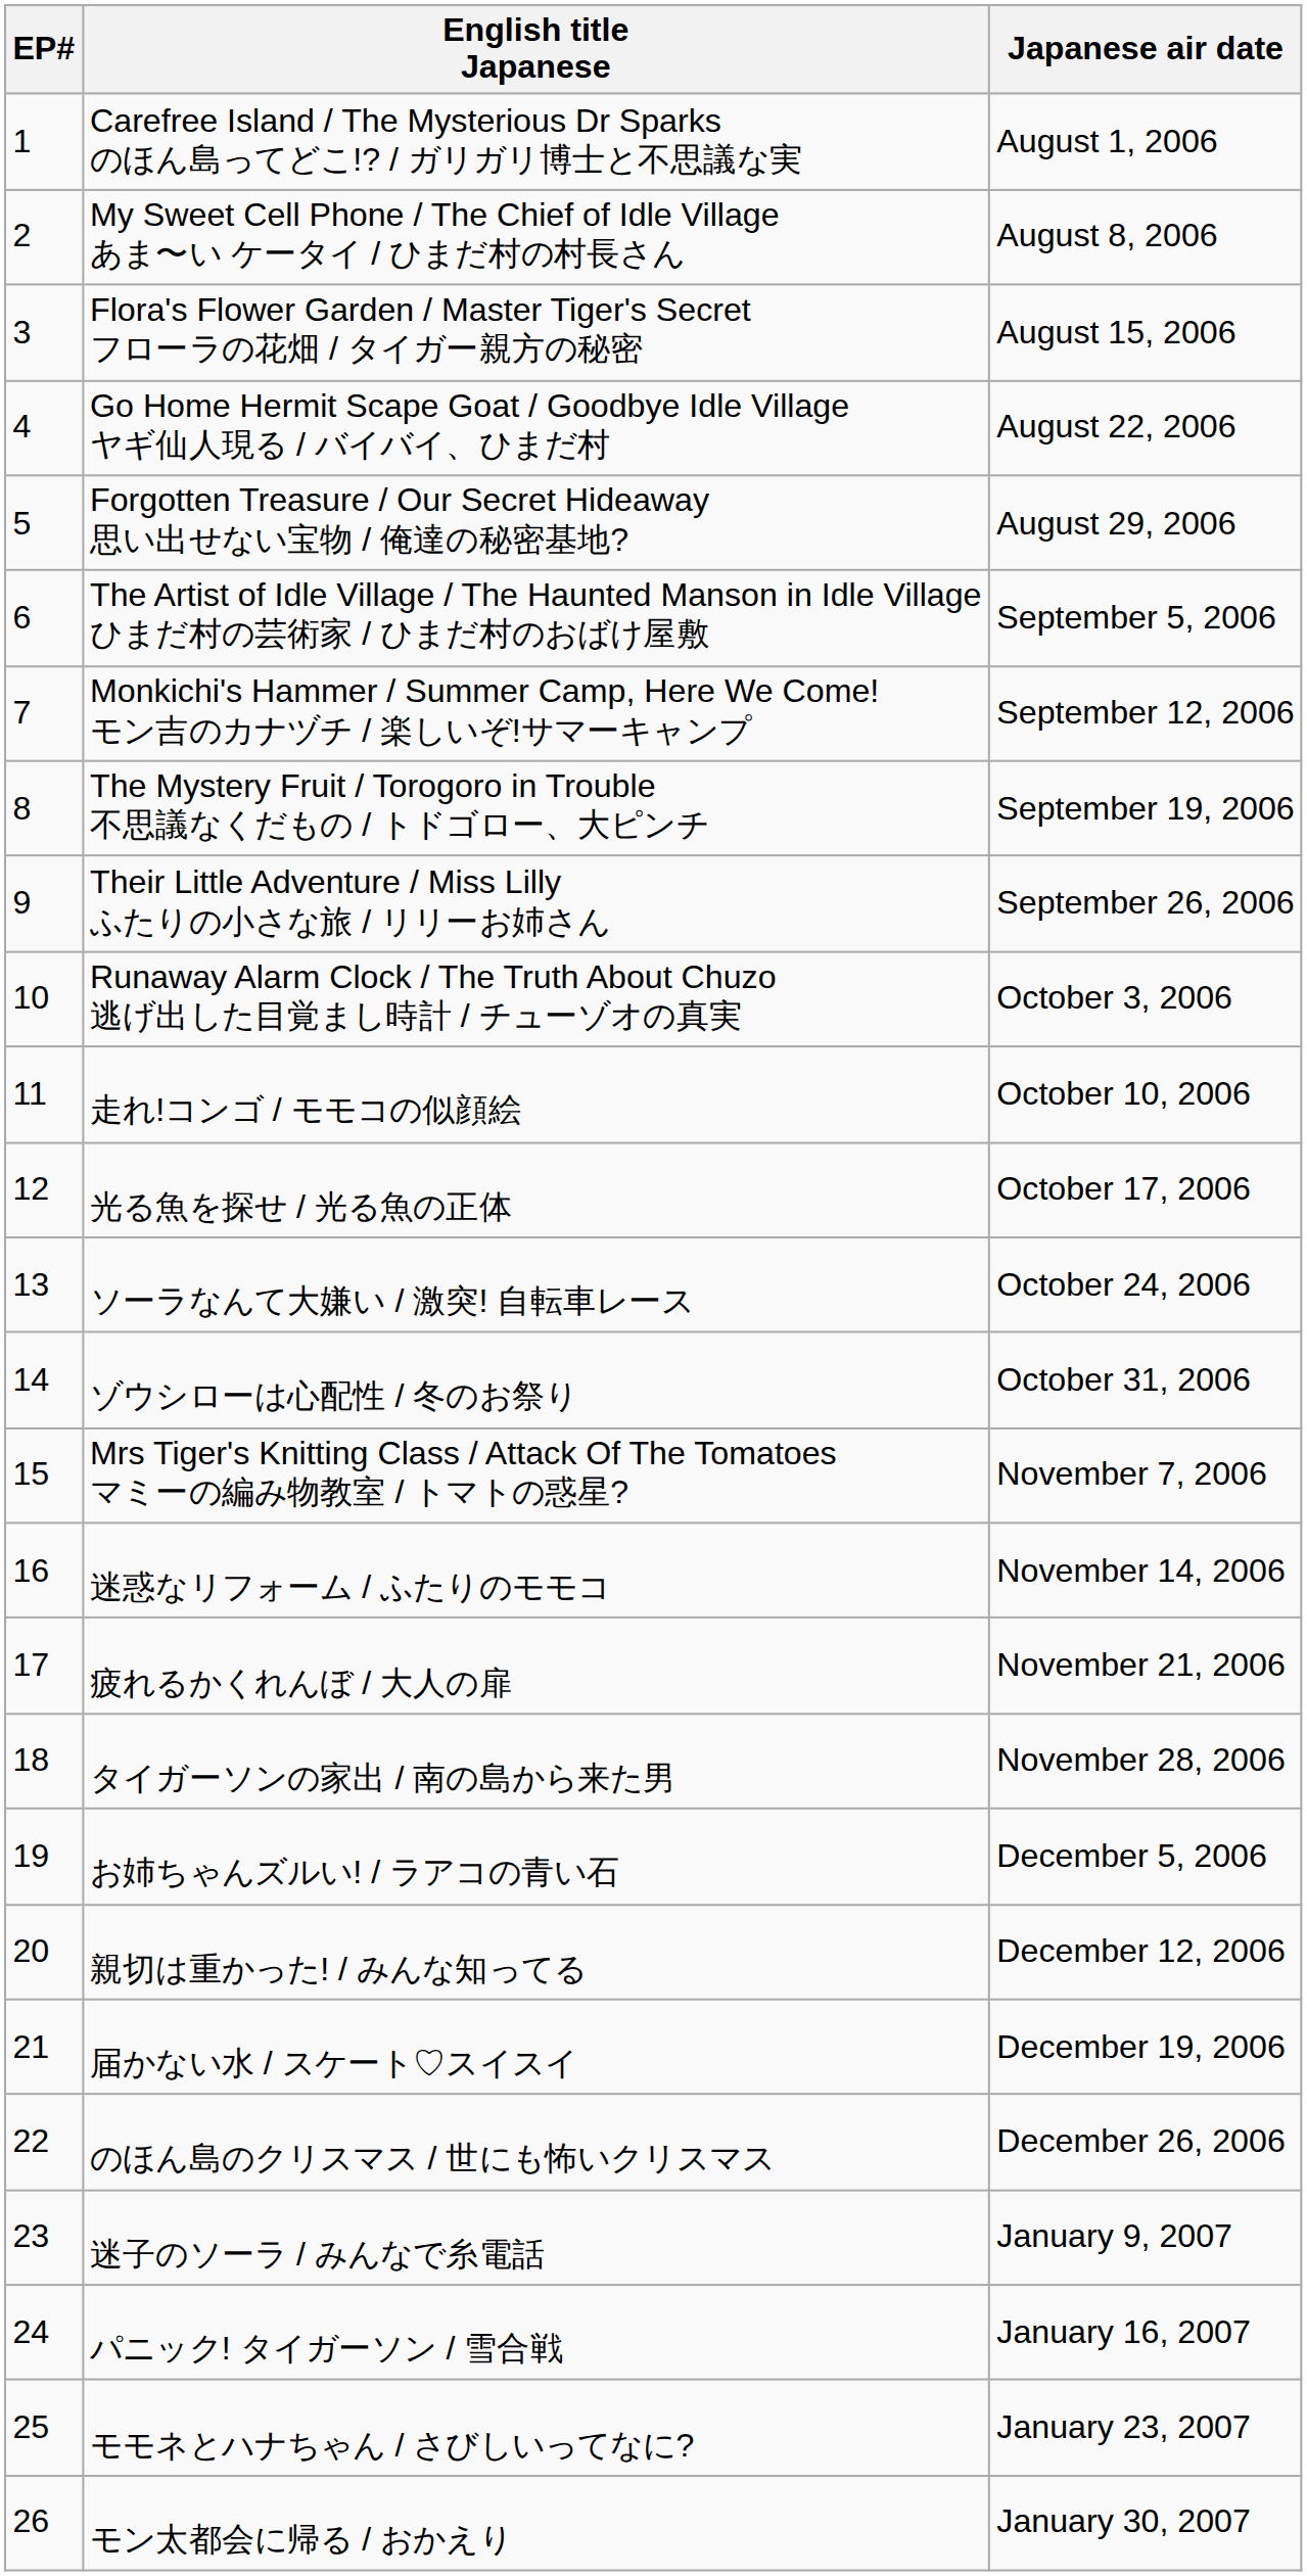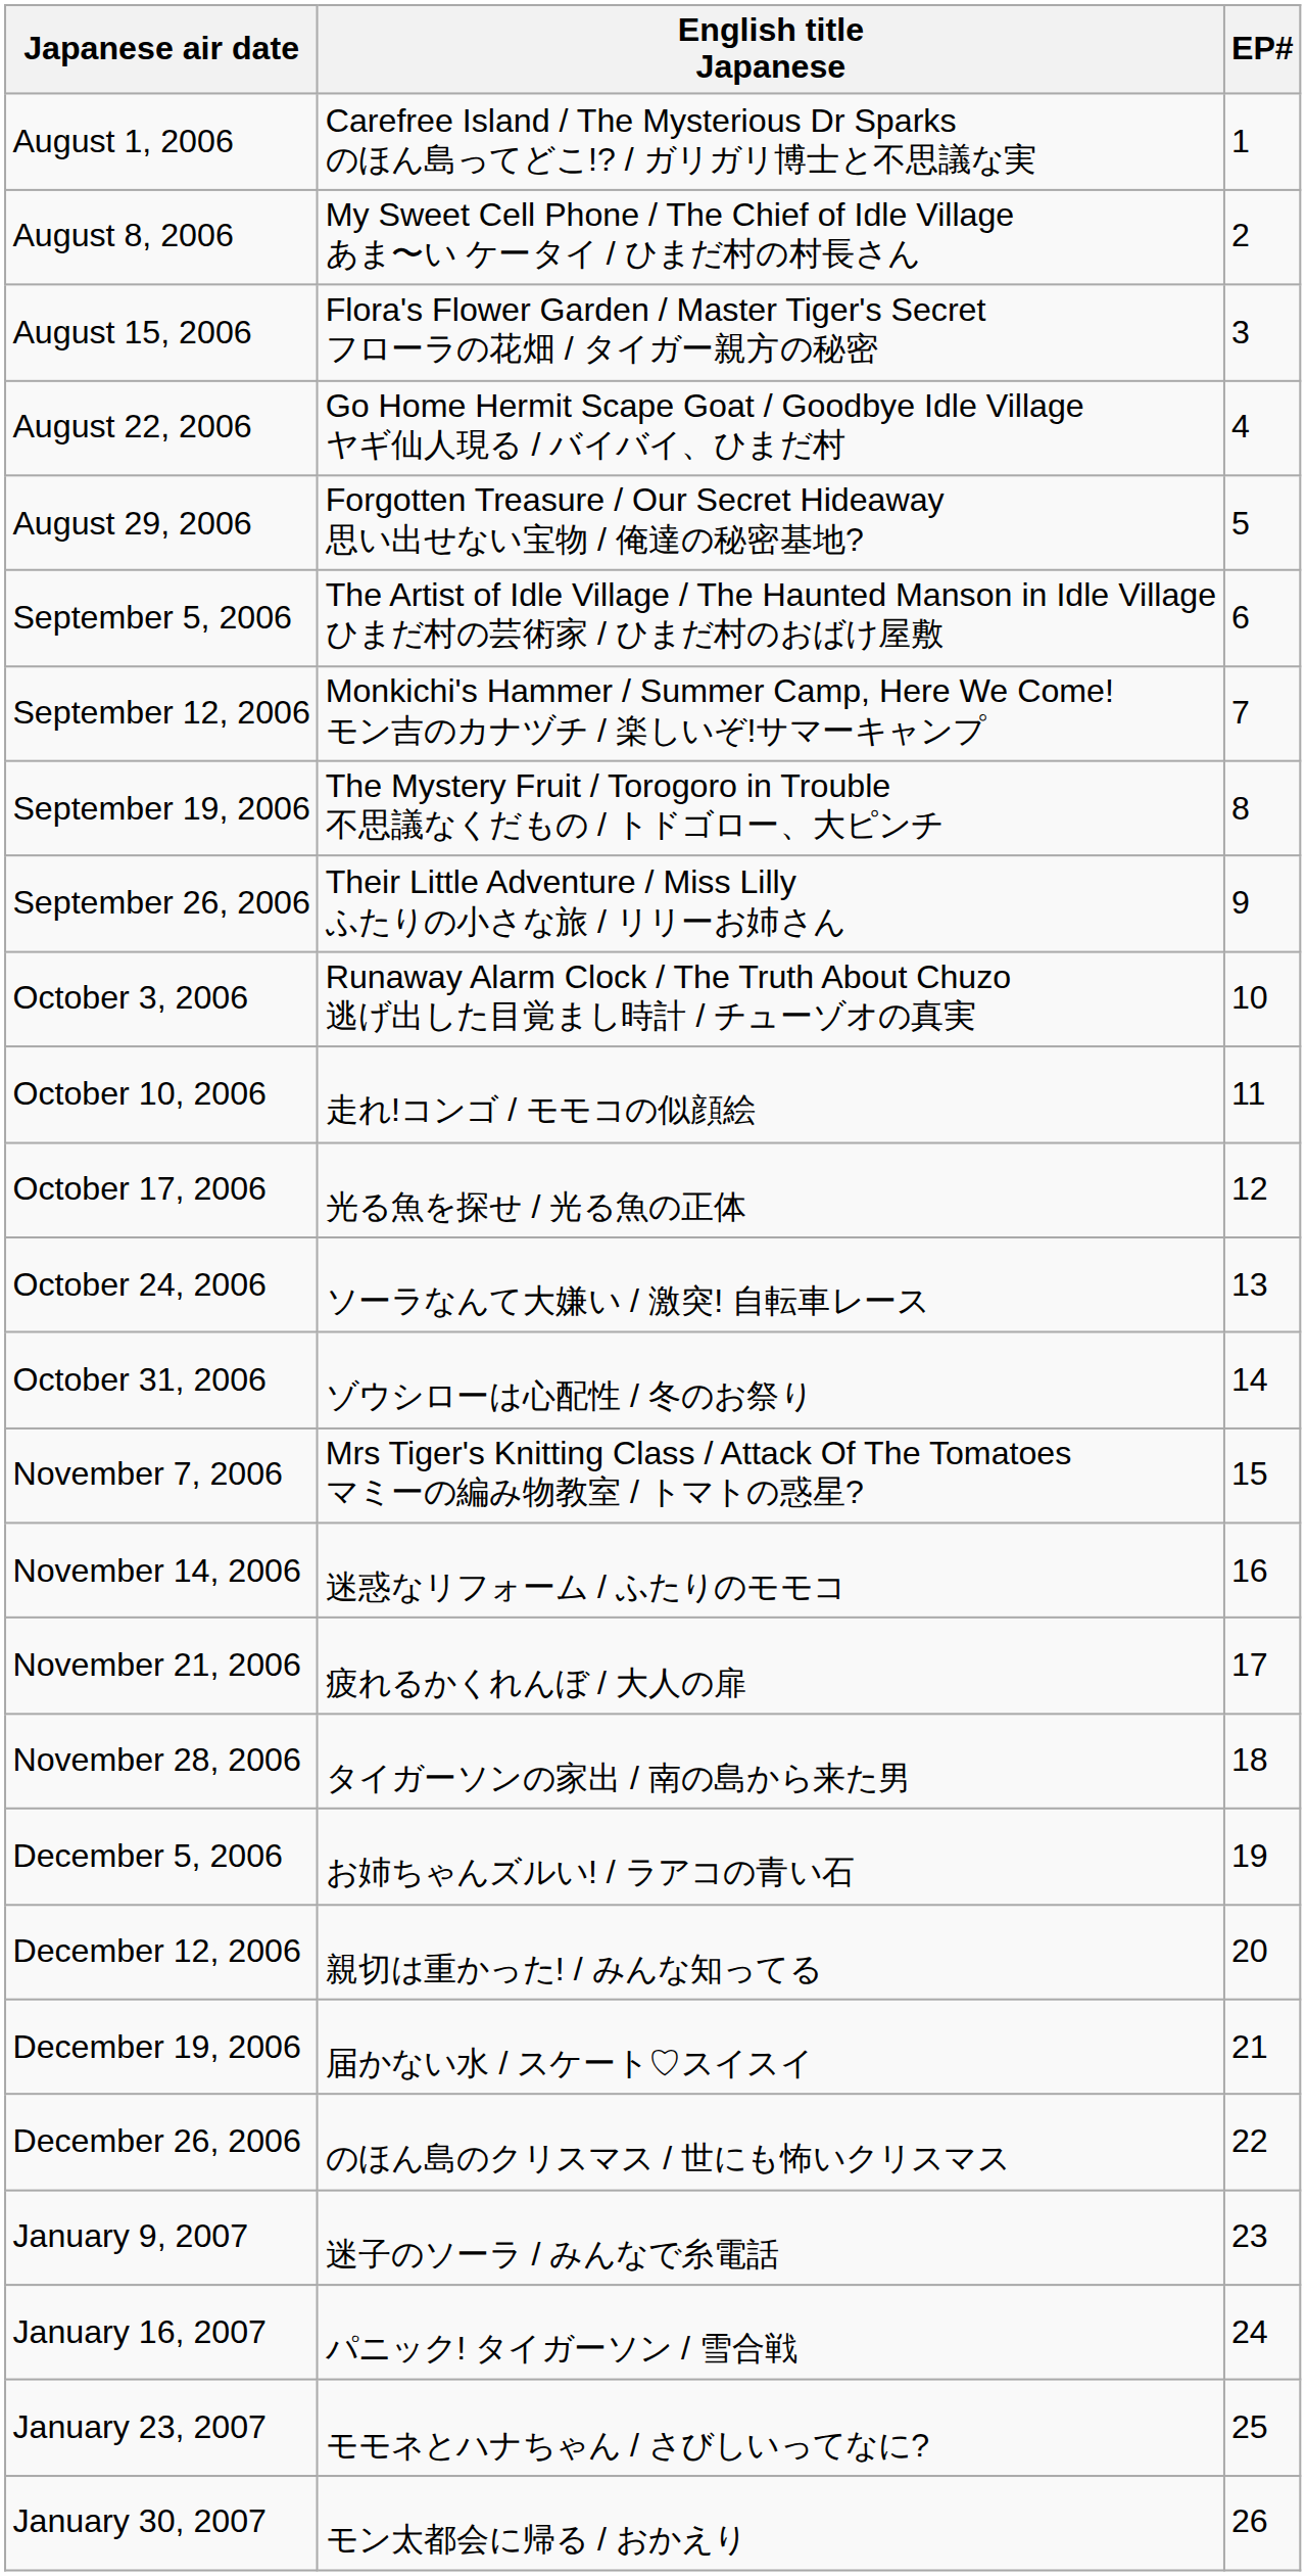columns swapped: EP# <-> Japanese air date
